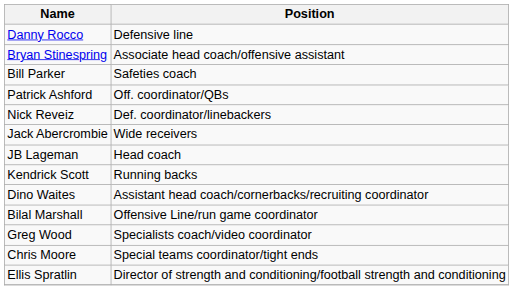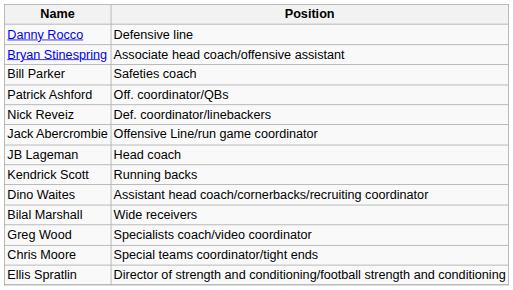Jack Abercrombie | Position: Wide receivers -> Offensive Line/run game coordinator
Bilal Marshall | Position: Offensive Line/run game coordinator -> Wide receivers
